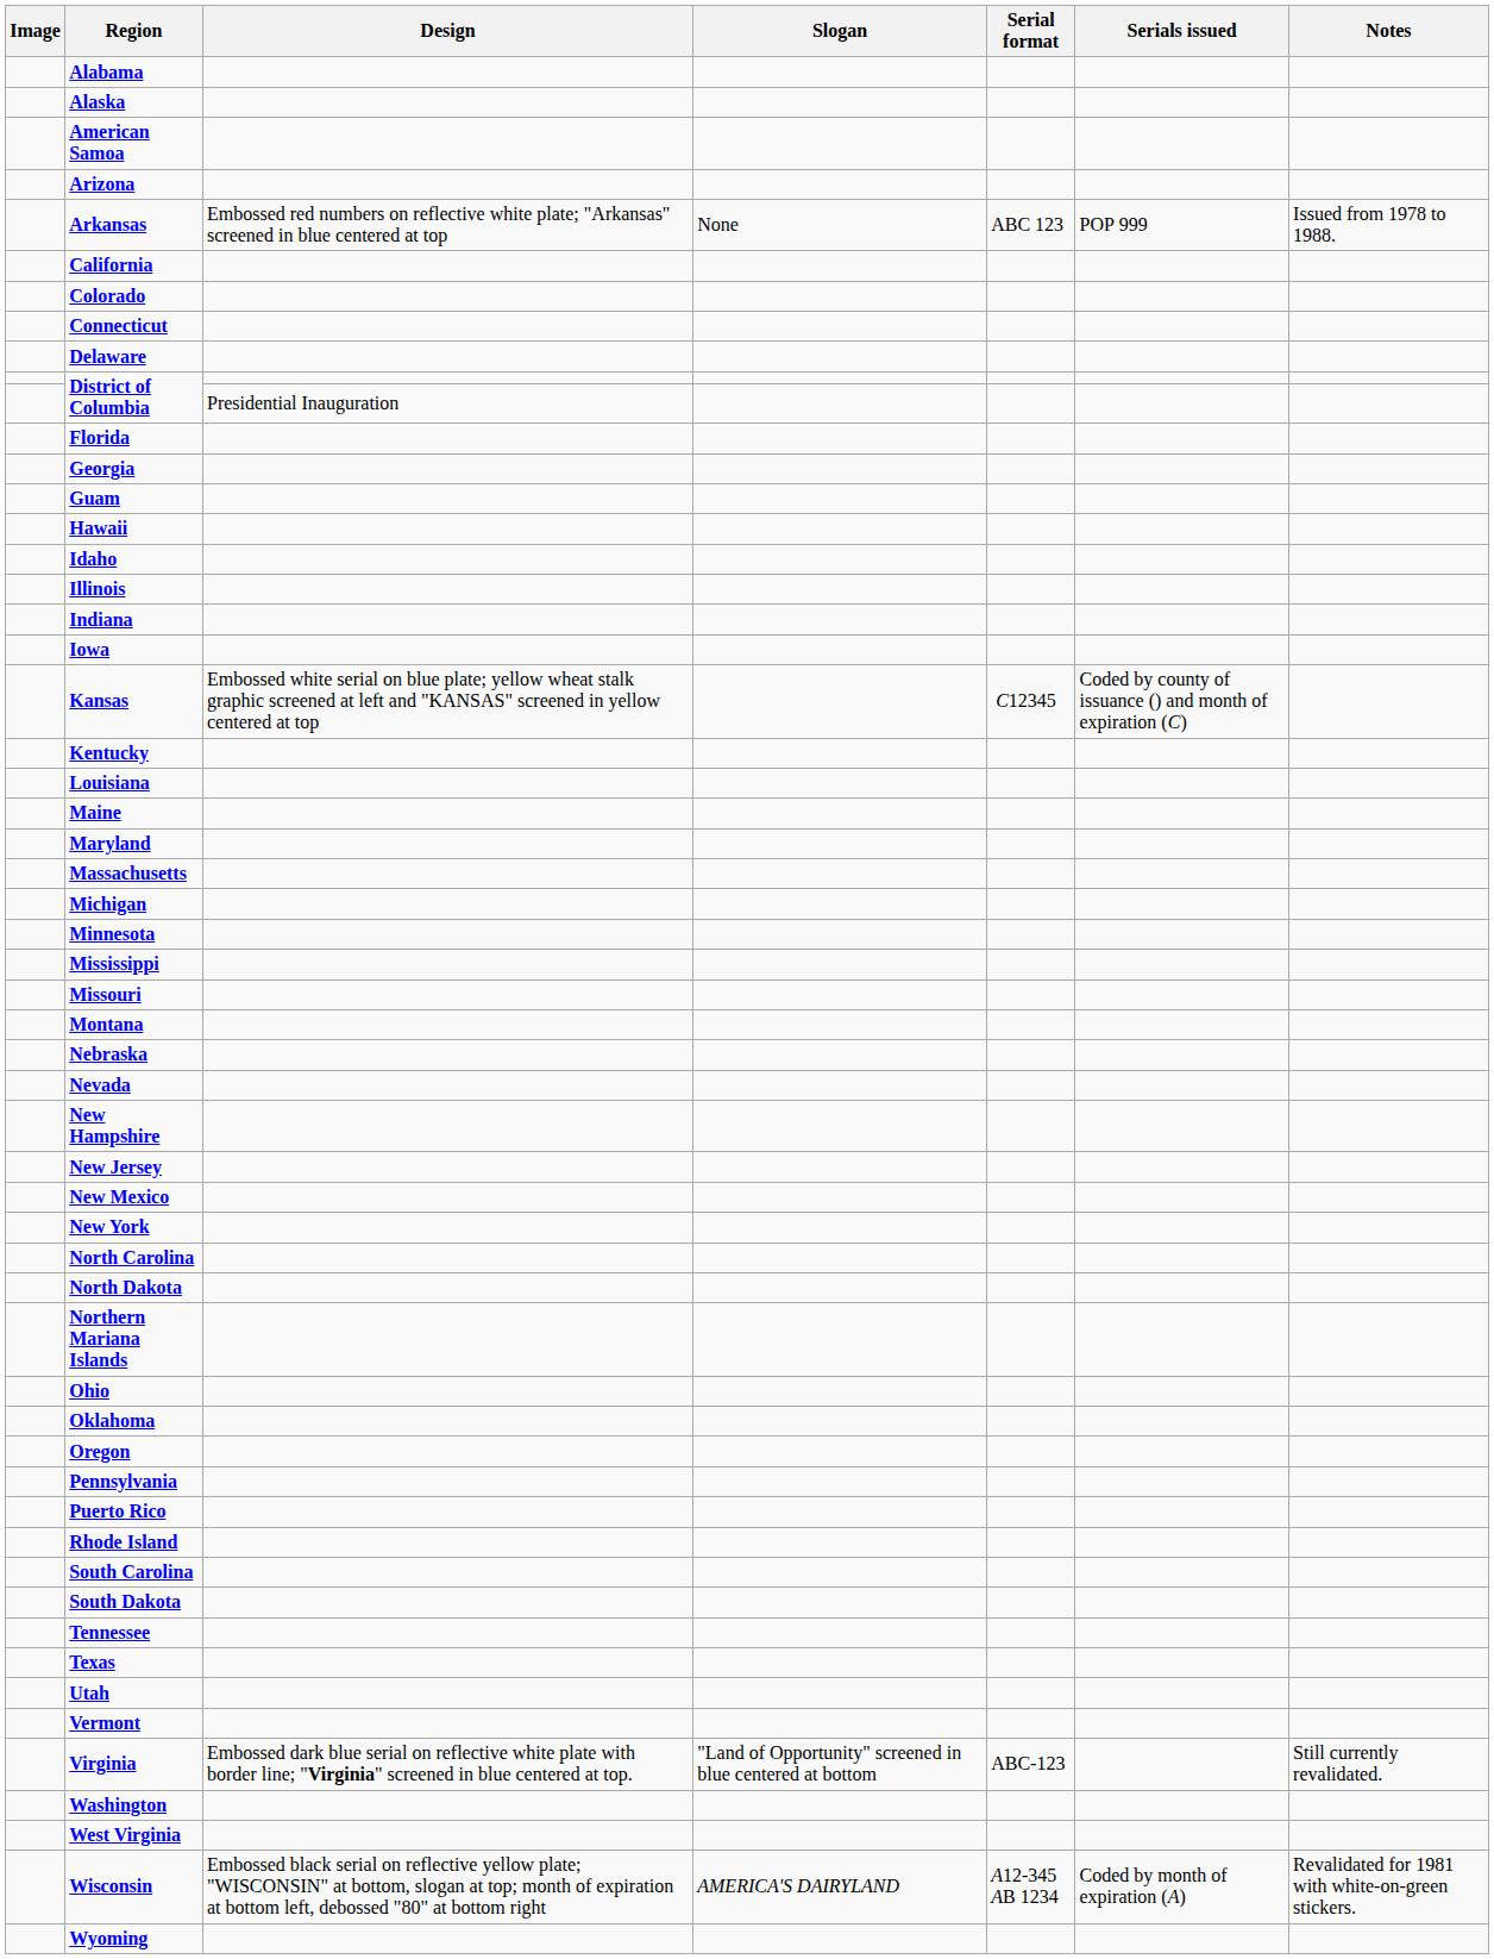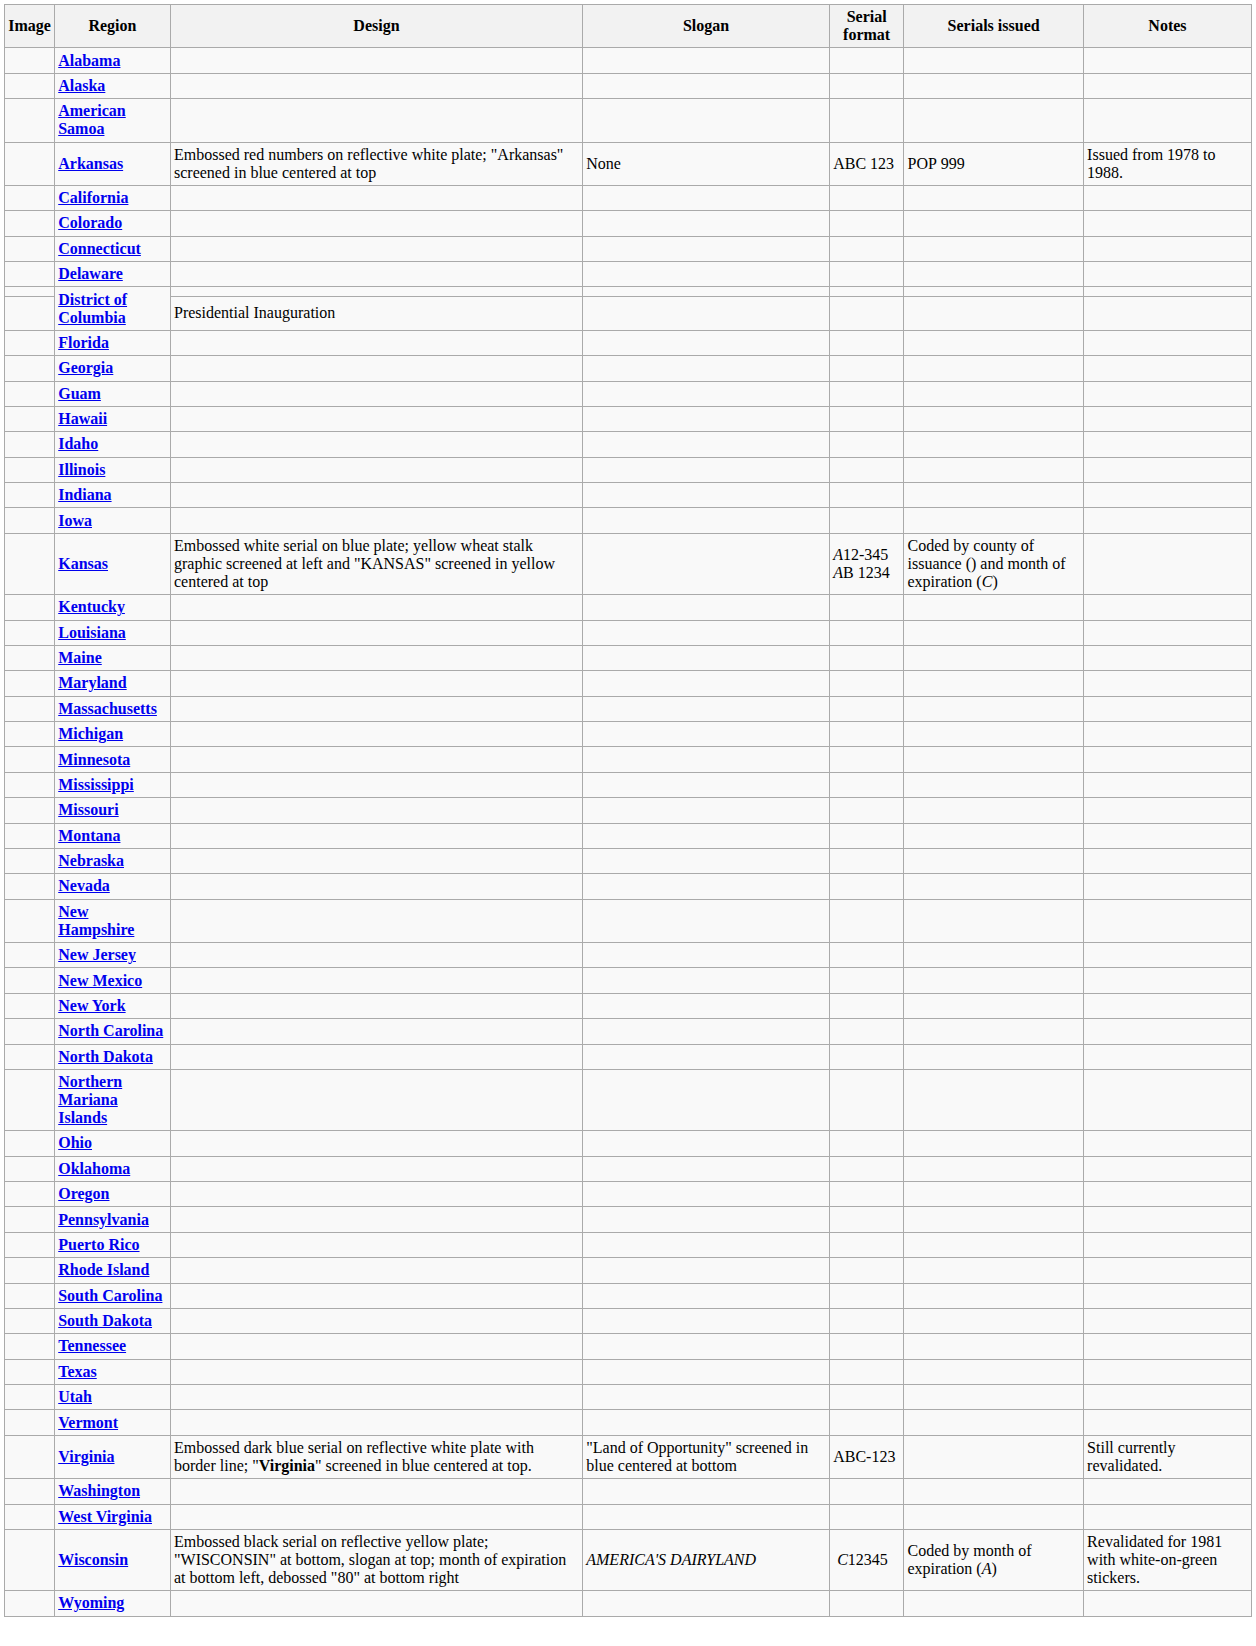- row: Arizona
Kansas | Serial format: C12345 -> A12-345 AB 1234
Wisconsin | Serial format: A12-345 AB 1234 -> C12345
